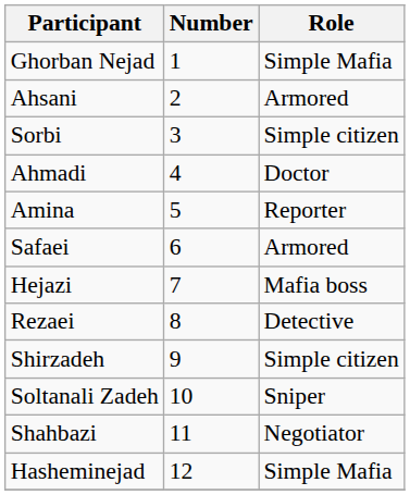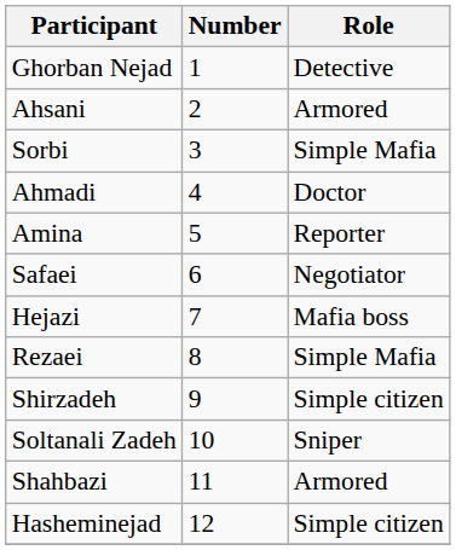Ghorban Nejad | Role: Simple Mafia -> Detective
Sorbi | Role: Simple citizen -> Simple Mafia
Safaei | Role: Armored -> Negotiator
Rezaei | Role: Detective -> Simple Mafia
Shahbazi | Role: Negotiator -> Armored
Hasheminejad | Role: Simple Mafia -> Simple citizen
